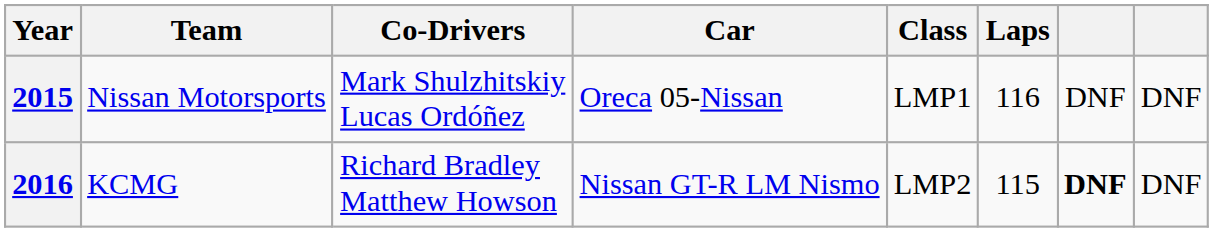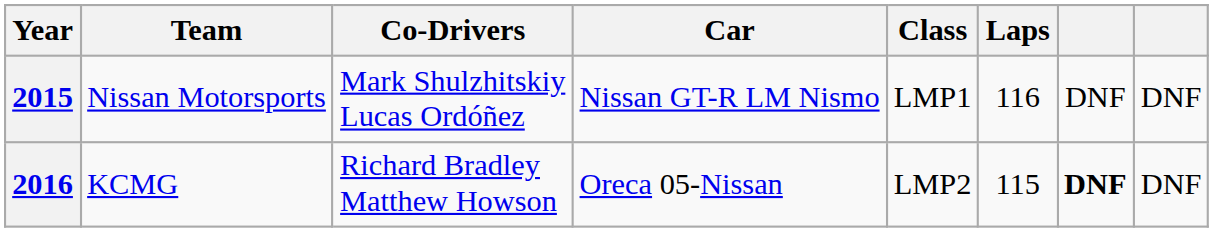2015 | Car: Oreca 05-Nissan -> Nissan GT-R LM Nismo
2016 | Car: Nissan GT-R LM Nismo -> Oreca 05-Nissan
